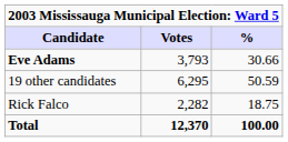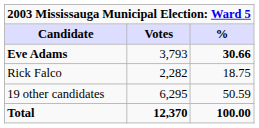Eve Adams | %: normal -> bold
rows swapped: Rick Falco <-> 19 other candidates
